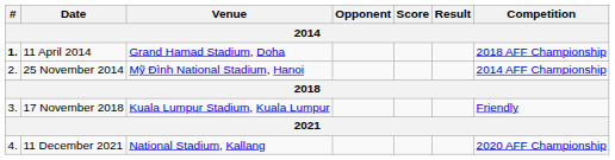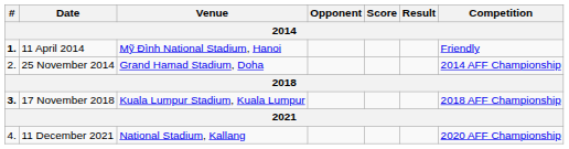11 April 2014 | Venue: Grand Hamad Stadium, Doha -> Mỹ Đình National Stadium, Hanoi
11 April 2014 | Competition: 2018 AFF Championship -> Friendly
25 November 2014 | Venue: Mỹ Đình National Stadium, Hanoi -> Grand Hamad Stadium, Doha
17 November 2018 | #: normal -> bold
17 November 2018 | Competition: Friendly -> 2018 AFF Championship
